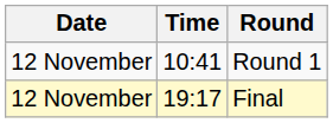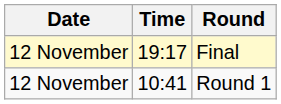rows swapped: Round 1 <-> Final
